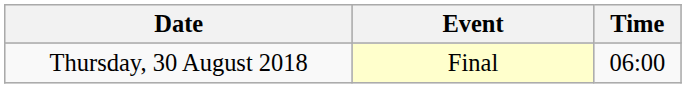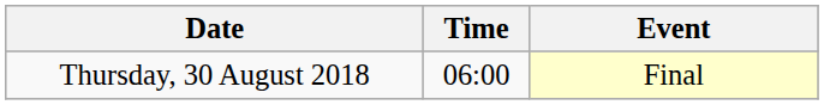columns swapped: Time <-> Event
